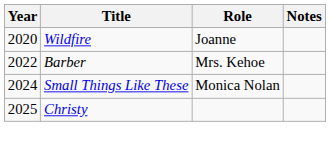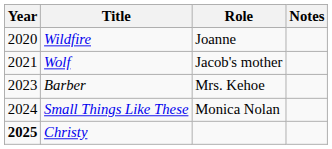+ row: 2021 | Wolf | Jacob's mother
Barber | Year: 2022 -> 2023
Christy | Year: normal -> bold
